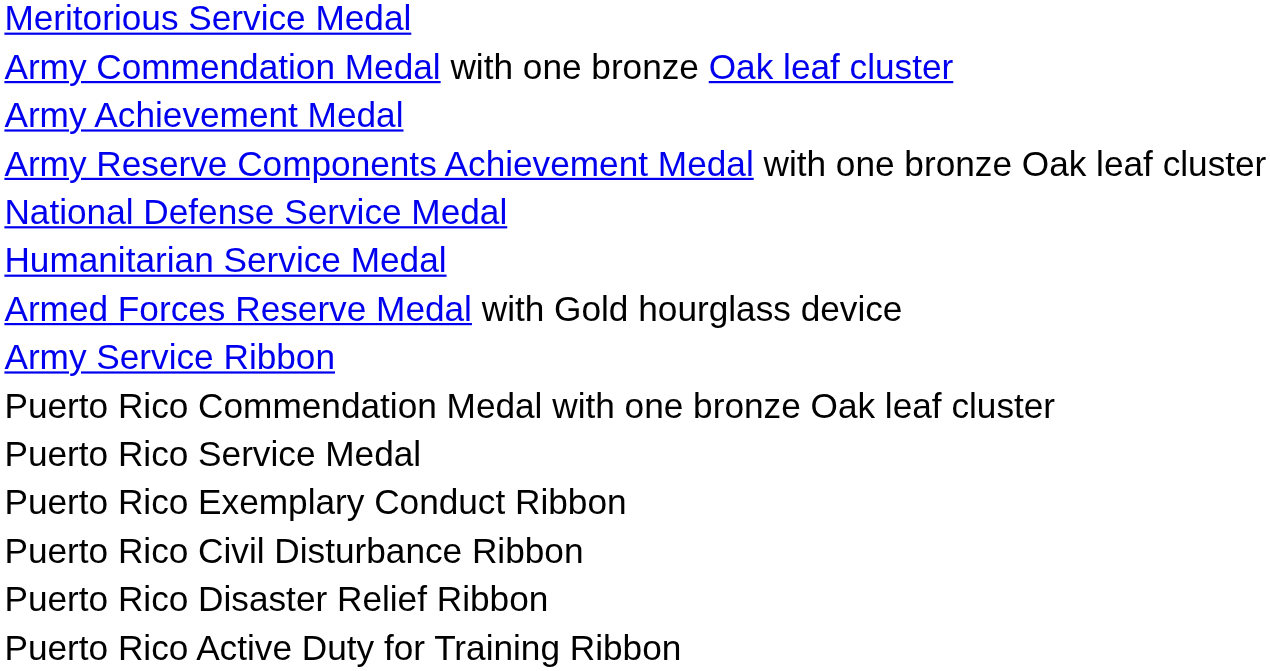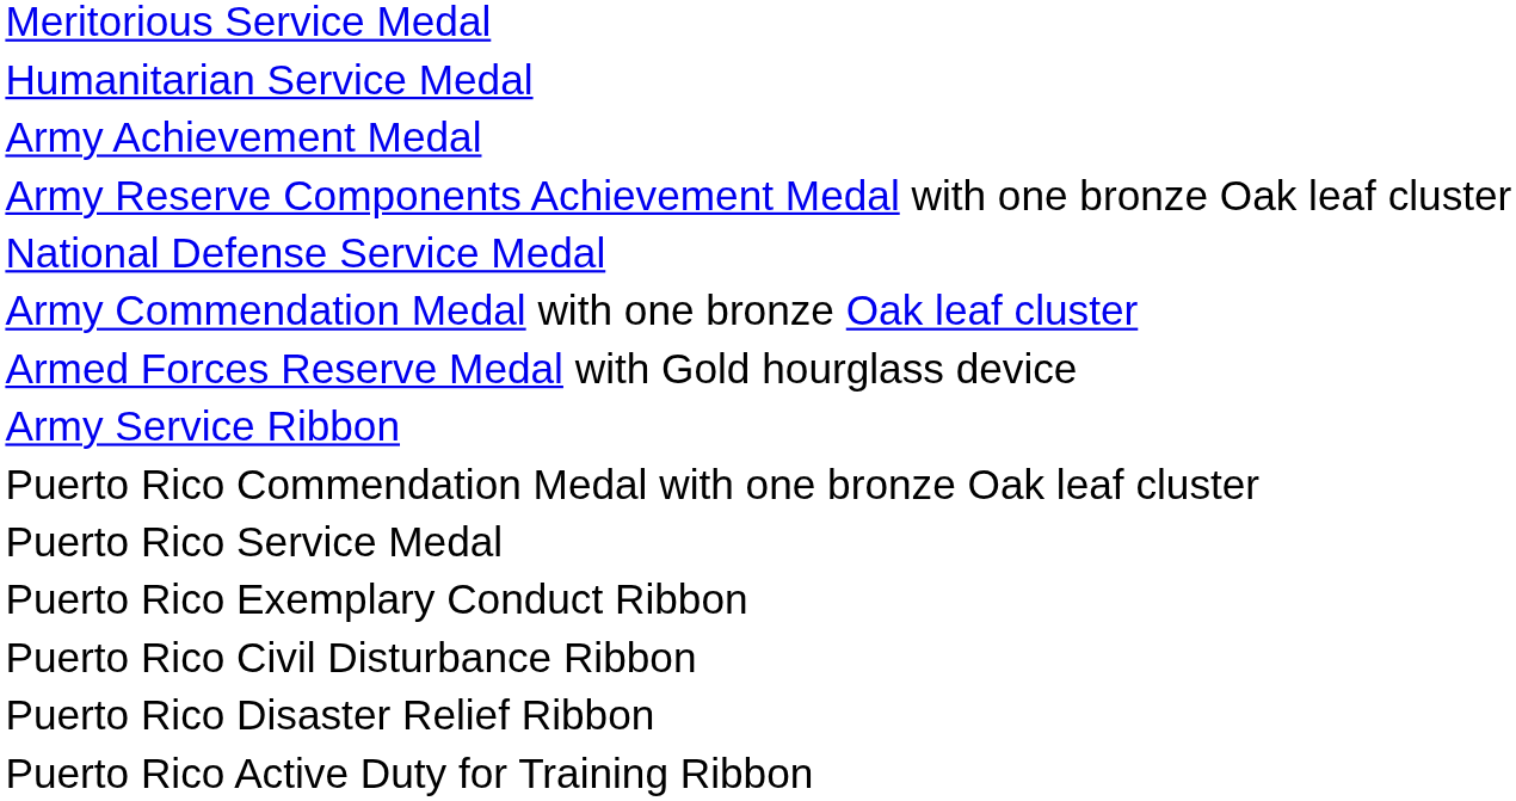rows swapped: Army Commendation Medal with one bronze Oak leaf cluster <-> Humanitarian Service Medal
